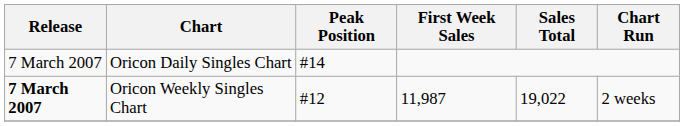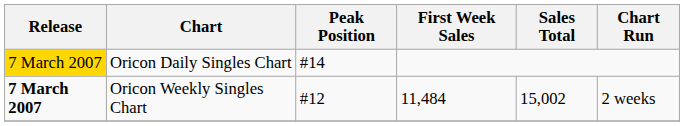Oricon Daily Singles Chart | Release: no background -> gold background
Oricon Weekly Singles Chart | First Week Sales: 11,987 -> 11,484
Oricon Weekly Singles Chart | Sales Total: 19,022 -> 15,002
